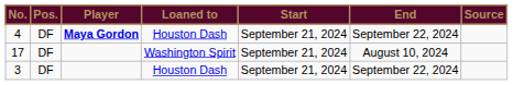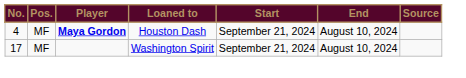4 | Pos.: DF -> MF
4 | End: September 22, 2024 -> August 10, 2024
17 | Pos.: DF -> MF
- row: 3 | DF | Houston Dash | September 21, 2024 | September 22, 2024
